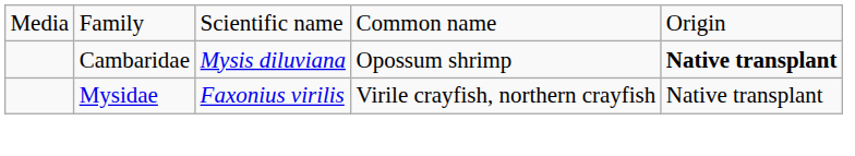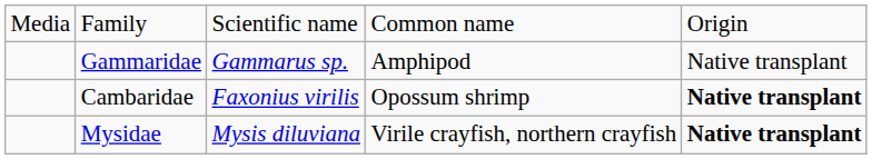+ row: Gammaridae | Gammarus sp. | Amphipod | Native transplant
Cambaridae | column 3: Mysis diluviana -> Faxonius virilis
Mysidae | column 3: Faxonius virilis -> Mysis diluviana
Mysidae | column 5: normal -> bold
